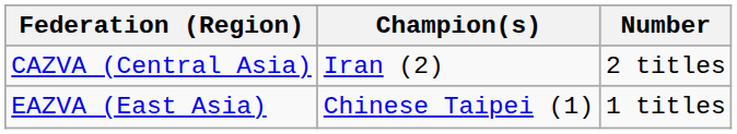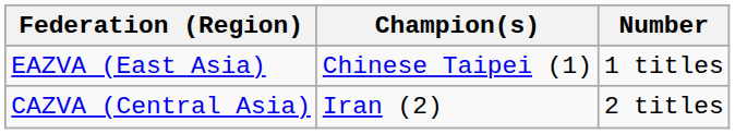rows swapped: CAZVA (Central Asia) <-> EAZVA (East Asia)
